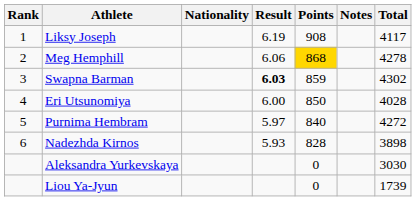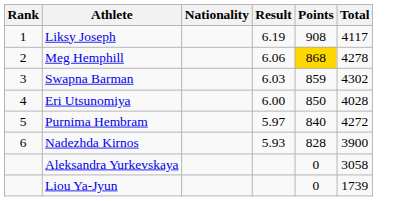- column: Notes
Swapna Barman | Result: bold -> normal
Nadezhda Kirnos | Total: 3898 -> 3900
Aleksandra Yurkevskaya | Total: 3030 -> 3058
